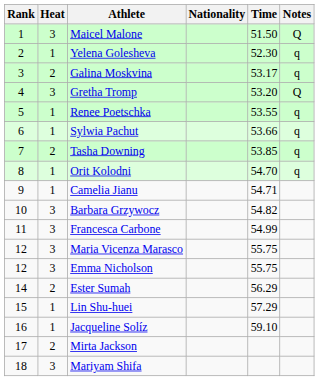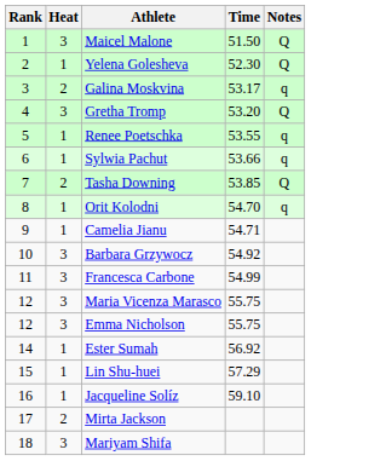- column: Nationality
Yelena Golesheva | Notes: q -> Q
Tasha Downing | Notes: q -> Q
Barbara Grzywocz | Time: 54.82 -> 54.92
Ester Sumah | Heat: 2 -> 1
Ester Sumah | Time: 56.29 -> 56.92
